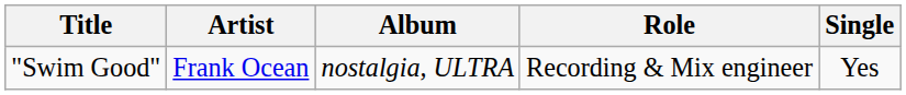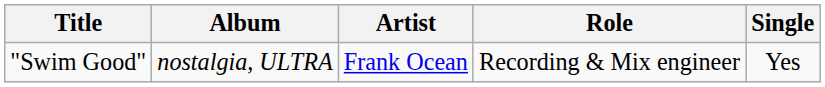columns swapped: Album <-> Artist
